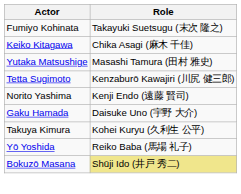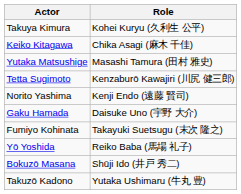rows swapped: Takuya Kimura <-> Fumiyo Kohinata
Bokuzō Masana | Role: khaki background -> no background
+ row: Takuzō Kadono | Yutaka Ushimaru (牛丸 豊)
